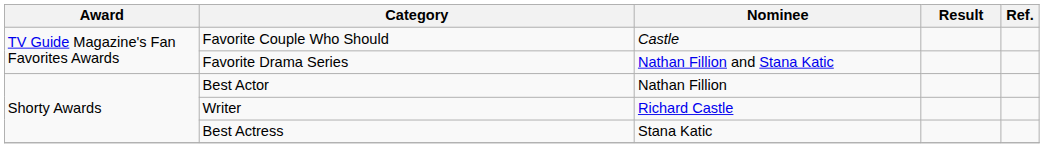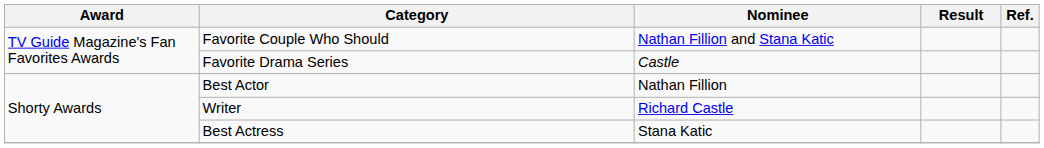Favorite Couple Who Should | Nominee: Castle -> Nathan Fillion and Stana Katic
Favorite Drama Series | Nominee: Nathan Fillion and Stana Katic -> Castle
